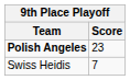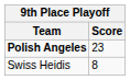Swiss Heidis | Score: 7 -> 8
